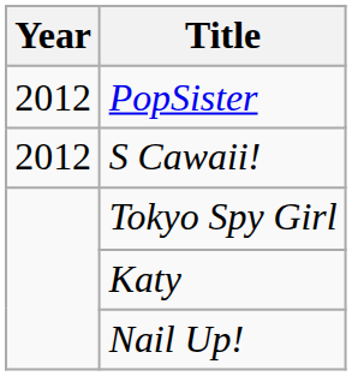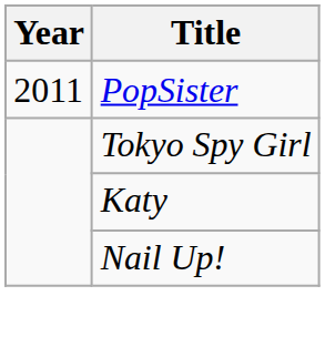PopSister | Year: 2012 -> 2011
- row: 2012 | S Cawaii!
